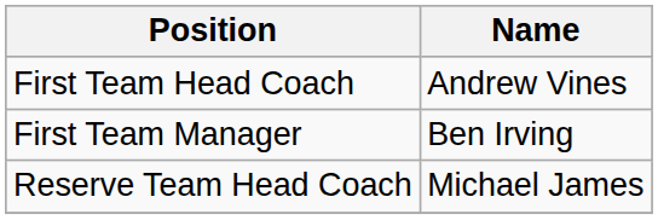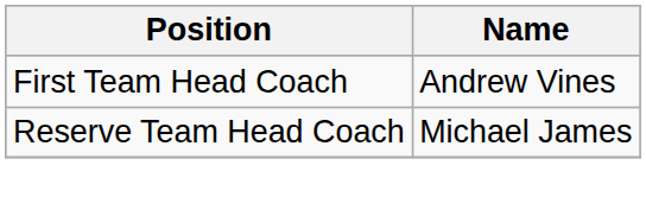- row: First Team Manager | Ben Irving
